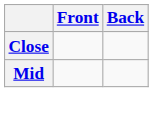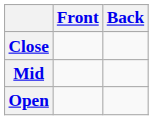+ row: Open
